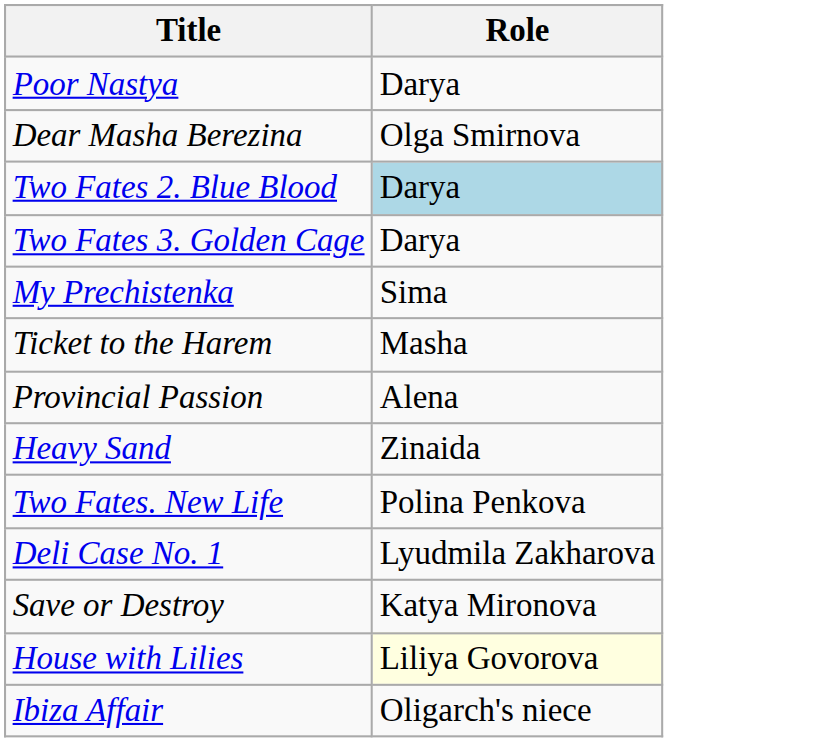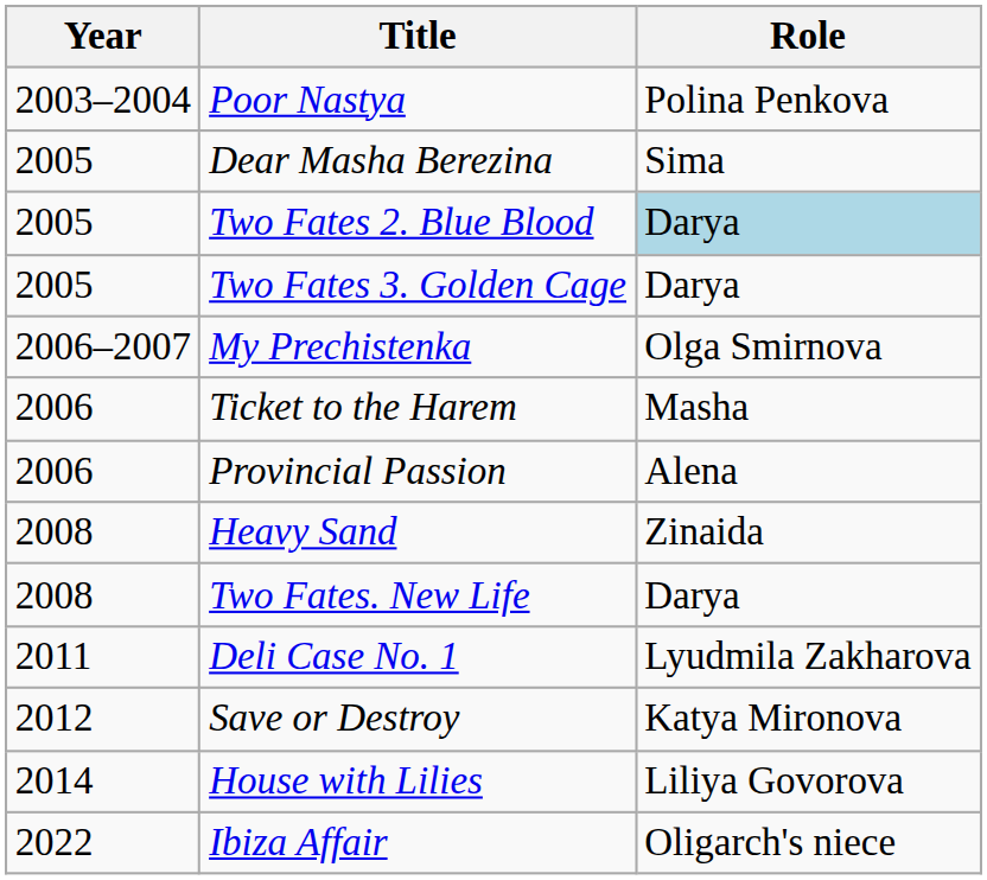+ column: Year | 2003–2004 | 2005 | 2005 | 2005 | 2006–2007 | 2006 | 2006 | 2008 | 2008 | 2011 | 2012 | 2014 | 2022
Poor Nastya | Role: Darya -> Polina Penkova
Dear Masha Berezina | Role: Olga Smirnova -> Sima
My Prechistenka | Role: Sima -> Olga Smirnova
Two Fates. New Life | Role: Polina Penkova -> Darya
House with Lilies | Role: lightyellow background -> no background
